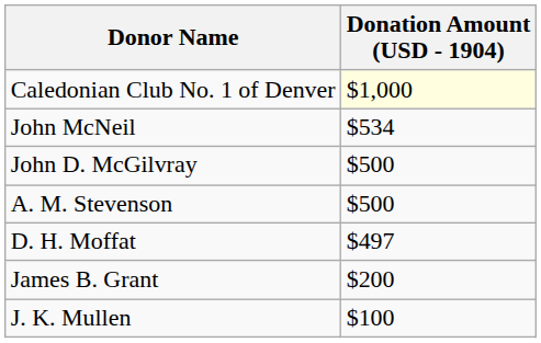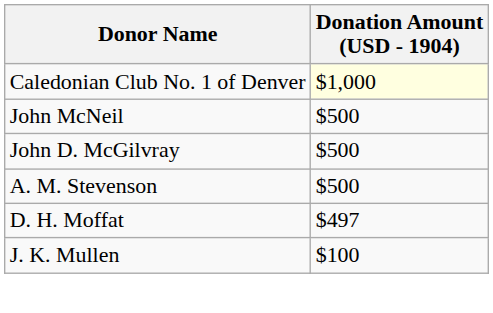John McNeil | Donation Amount (USD - 1904): $534 -> $500
- row: James B. Grant | $200
